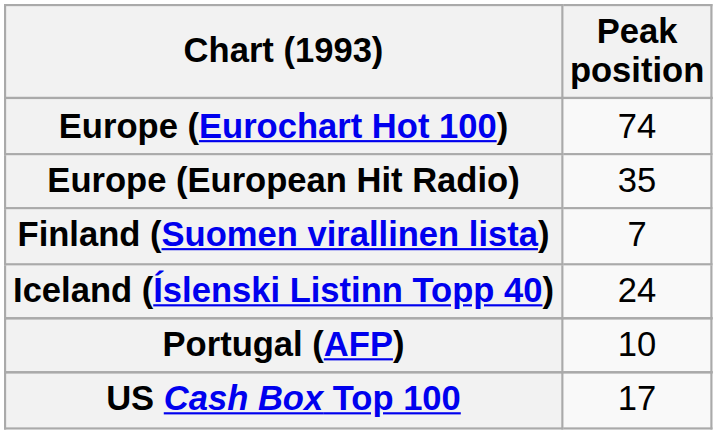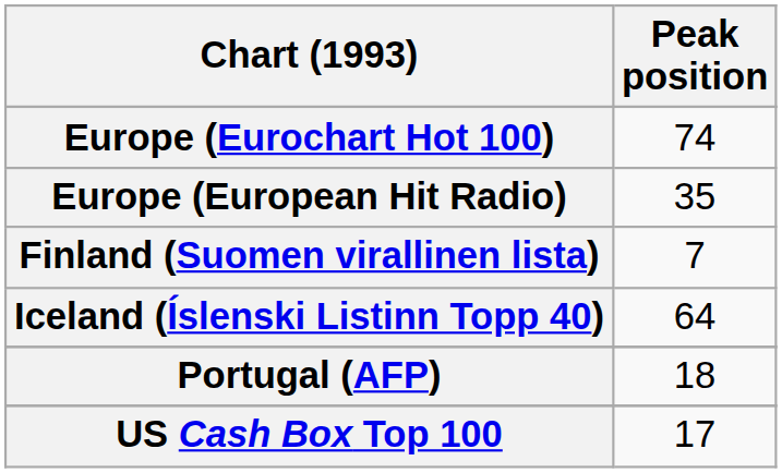Iceland (Íslenski Listinn Topp 40) | Peak position: 24 -> 64
Portugal (AFP) | Peak position: 10 -> 18
